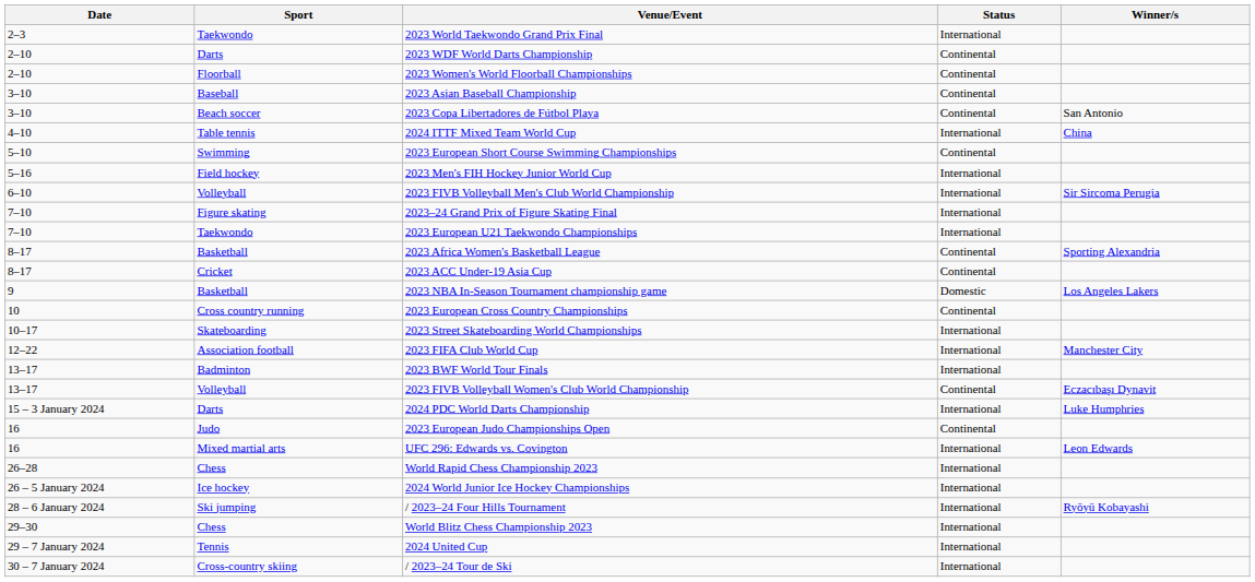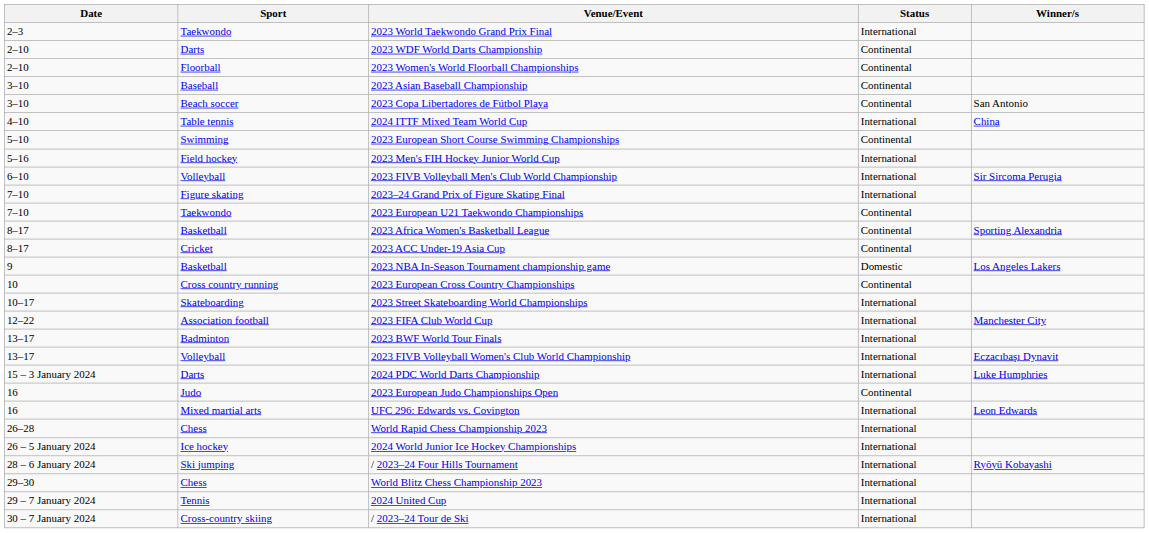2023 European U21 Taekwondo Championships | Status: International -> Continental
2023 FIVB Volleyball Women's Club World Championship | Status: Continental -> International
